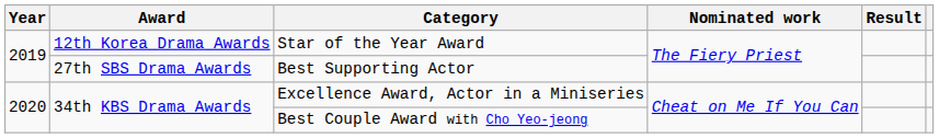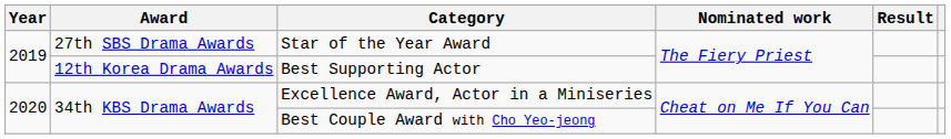Star of the Year Award | Award: 12th Korea Drama Awards -> 27th SBS Drama Awards
Best Supporting Actor | Award: 27th SBS Drama Awards -> 12th Korea Drama Awards
